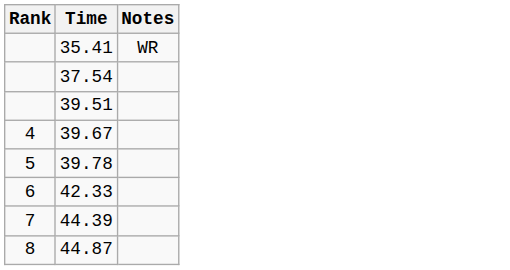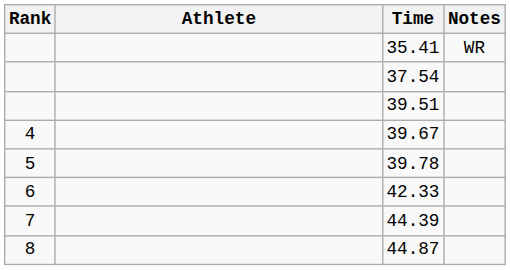+ column: Athlete
